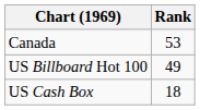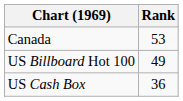US Cash Box | Rank: 18 -> 36
